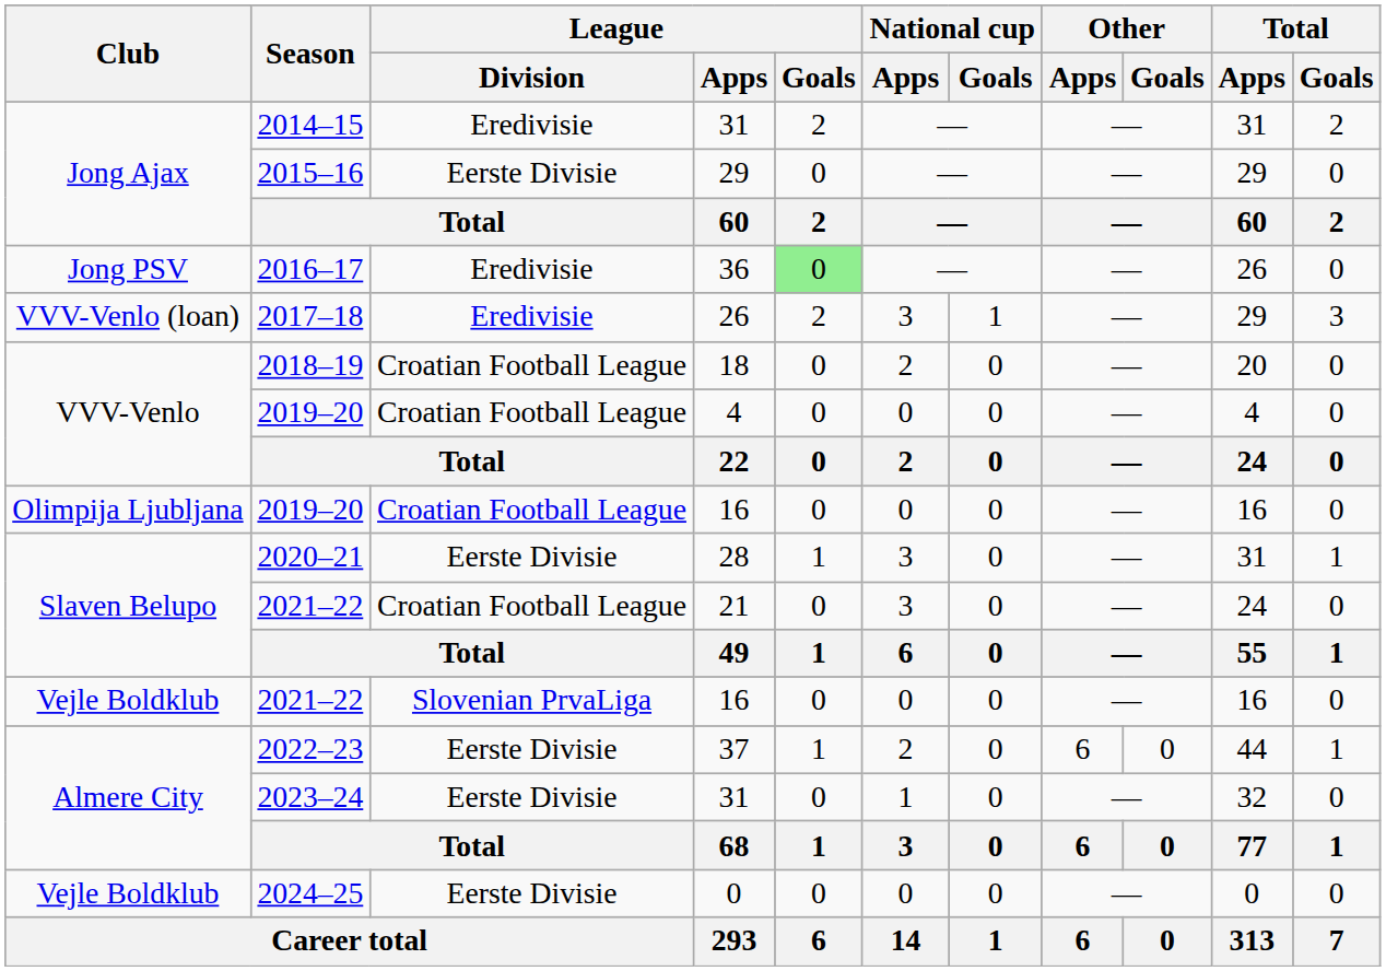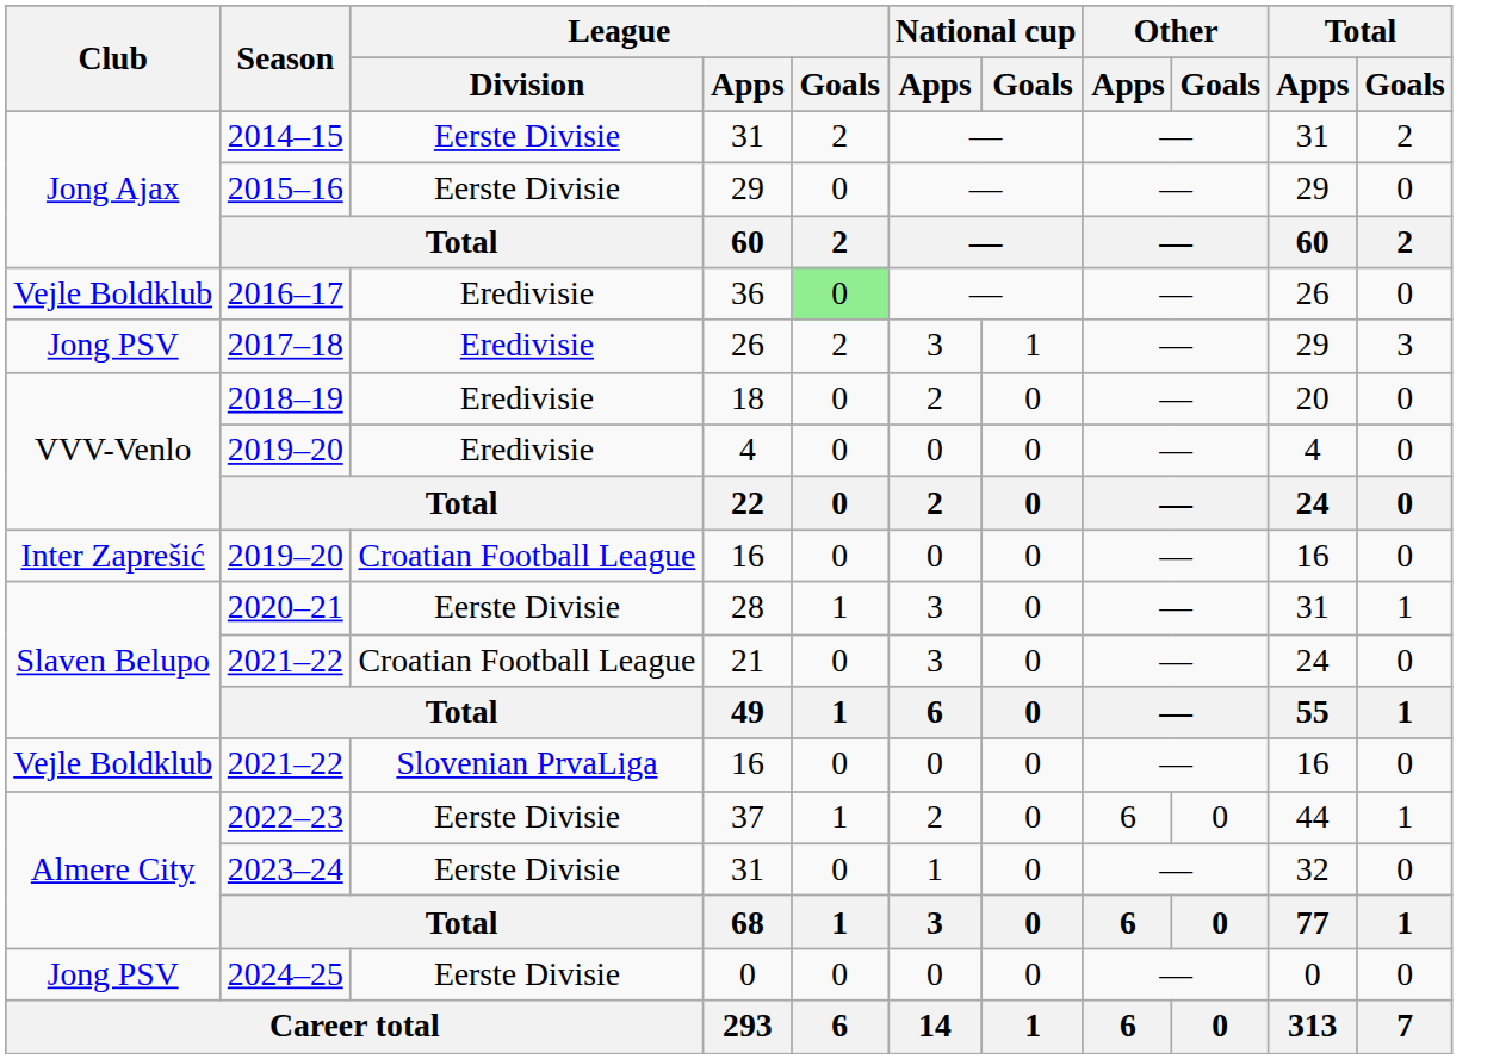2014–15 | League / Division: Eredivisie -> Eerste Divisie
2016–17 | Club: Jong PSV -> Vejle Boldklub
2017–18 | Club: VVV-Venlo (loan) -> Jong PSV
2018–19 | League / Division: Croatian Football League -> Eredivisie
2019–20 / 4 | League / Division: Croatian Football League -> Eredivisie
2019–20 / 16 | Club: Olimpija Ljubljana -> Inter Zaprešić
2024–25 | Club: Vejle Boldklub -> Jong PSV
